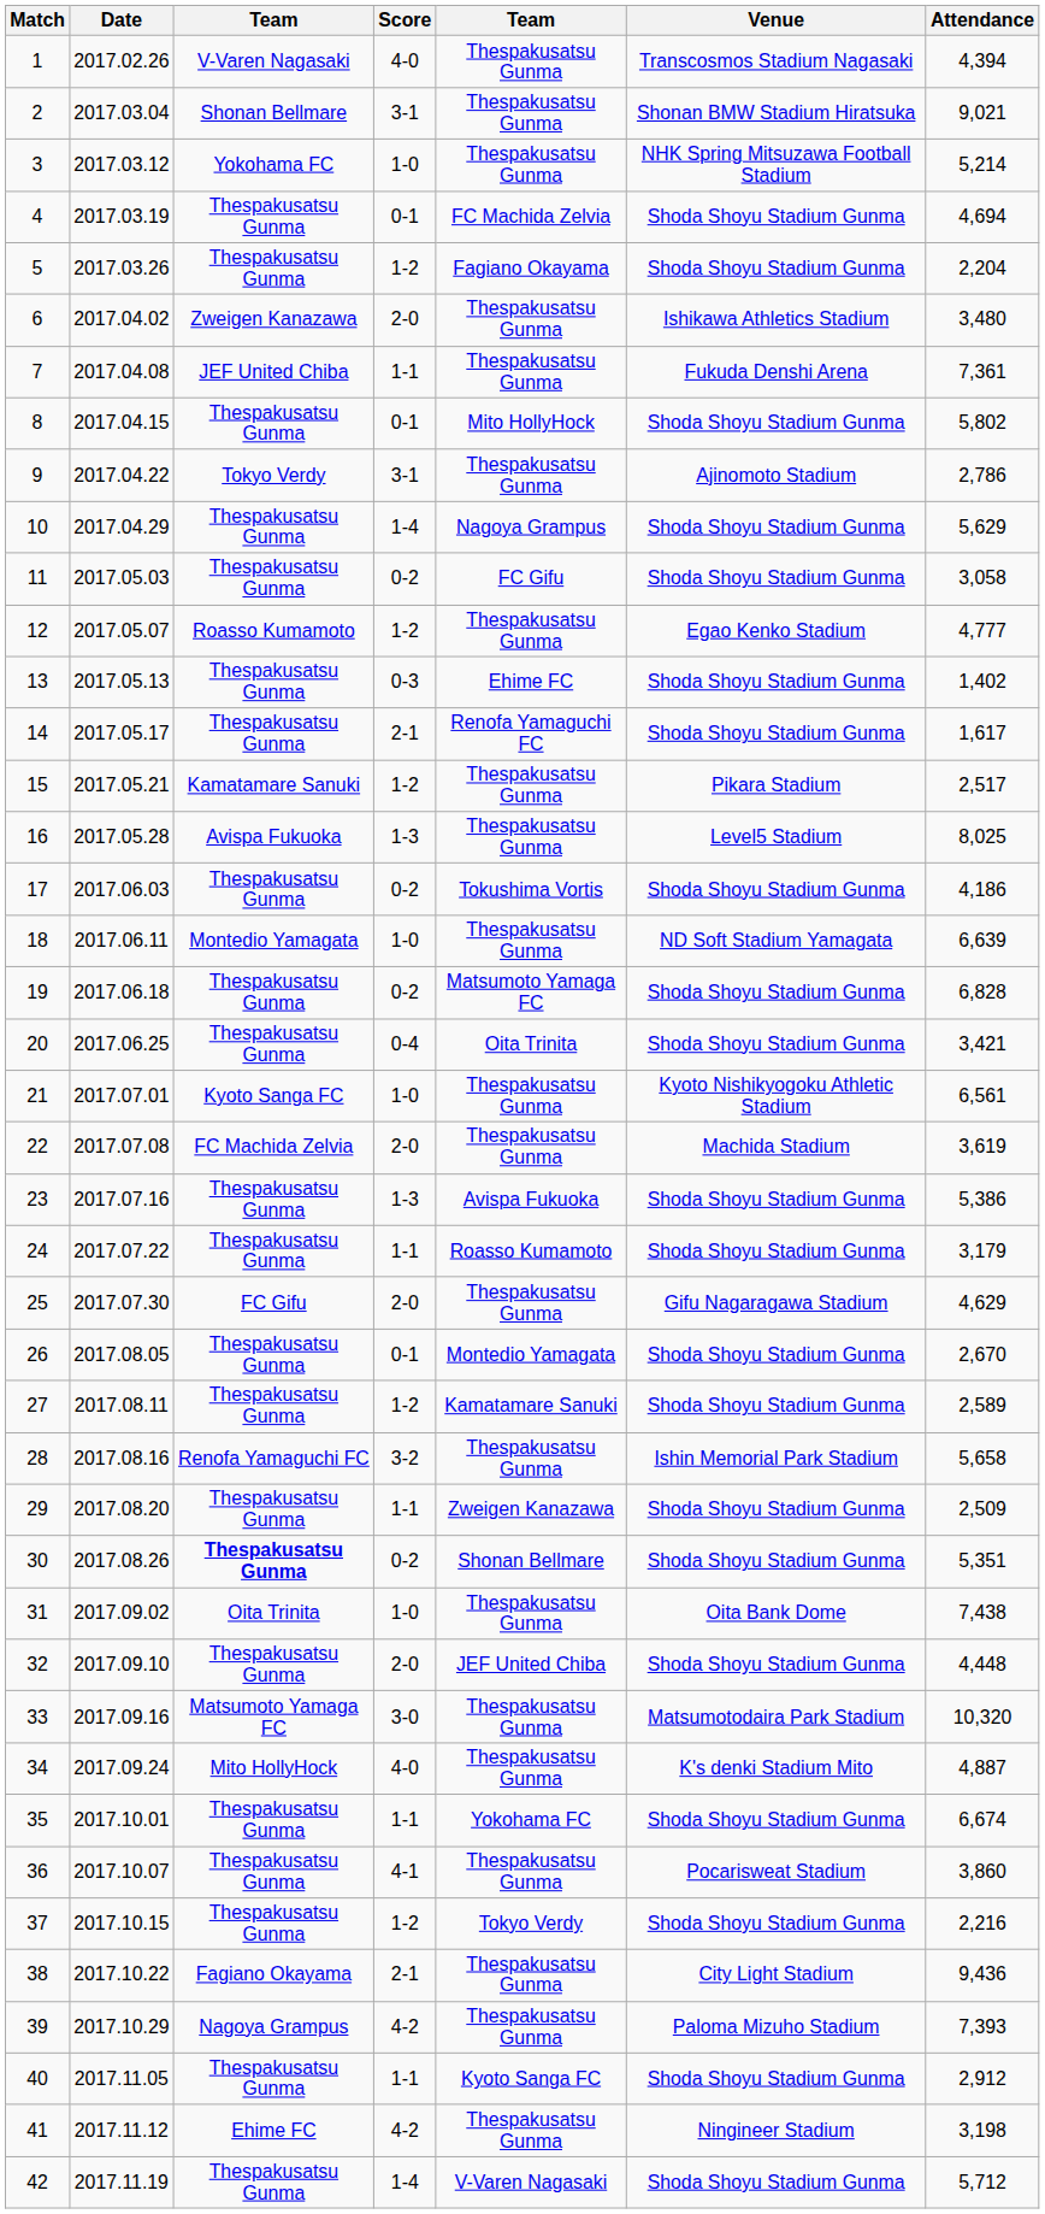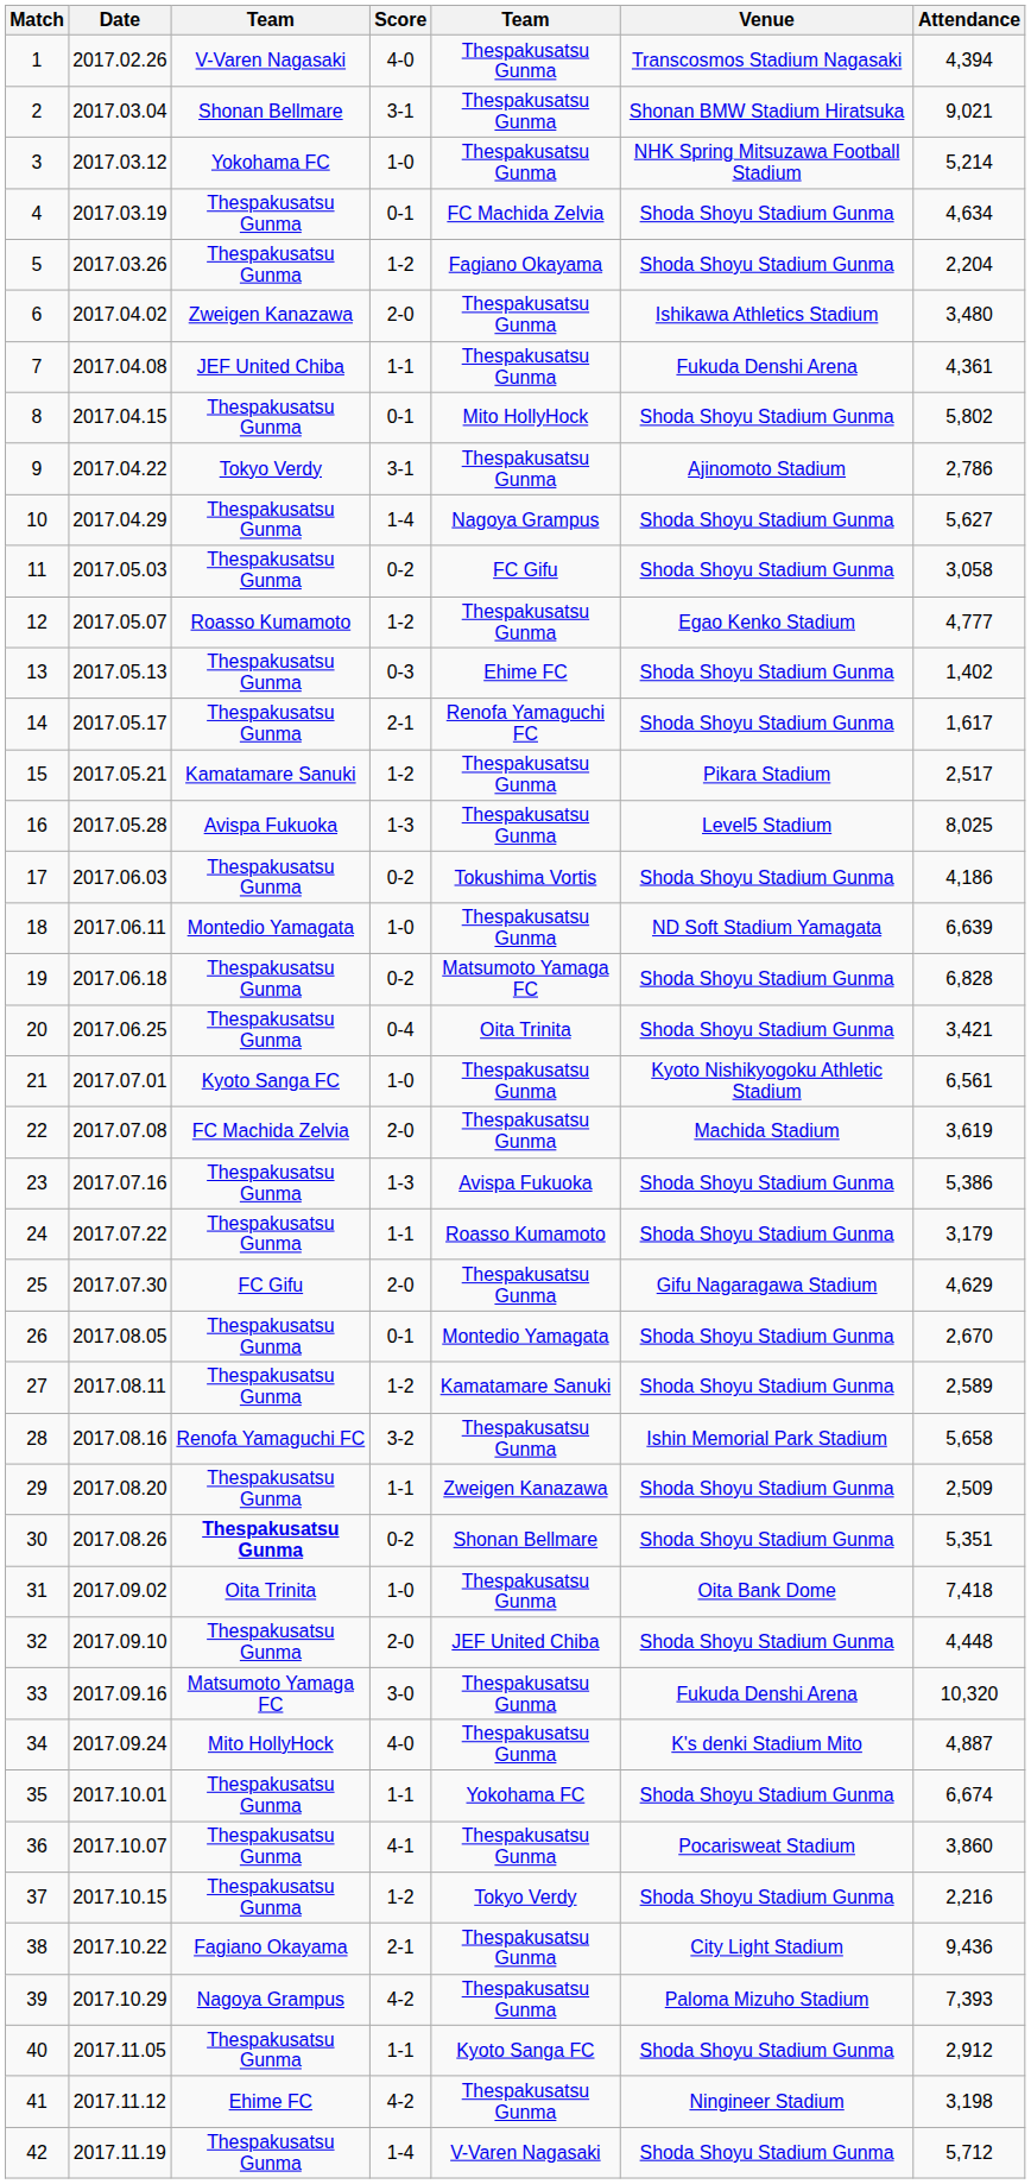4 | Attendance: 4,694 -> 4,634
7 | Attendance: 7,361 -> 4,361
10 | Attendance: 5,629 -> 5,627
31 | Attendance: 7,438 -> 7,418
33 | Venue: Matsumotodaira Park Stadium -> Fukuda Denshi Arena
